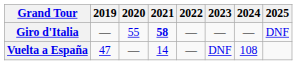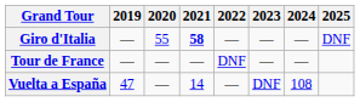+ row: Tour de France | — | — | — | DNF | — | —
